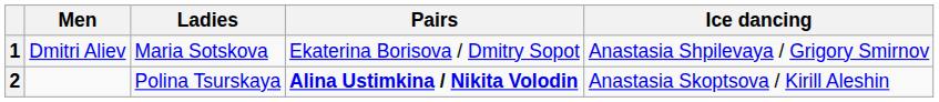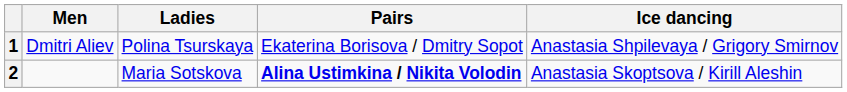1 | Ladies: Maria Sotskova -> Polina Tsurskaya
2 | Ladies: Polina Tsurskaya -> Maria Sotskova
